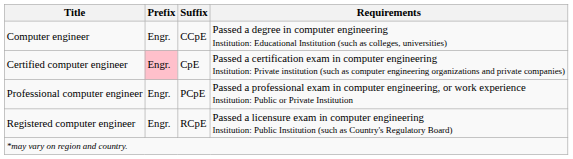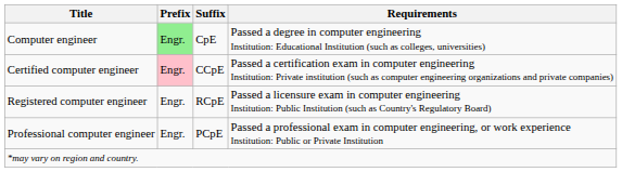Computer engineer | Prefix: no background -> lightgreen background
Computer engineer | Suffix: CCpE -> CpE
Certified computer engineer | Suffix: CpE -> CCpE
rows swapped: Registered computer engineer <-> Professional computer engineer
